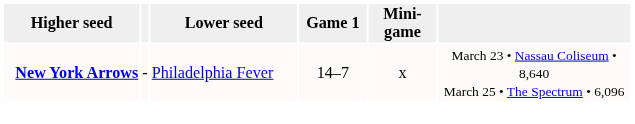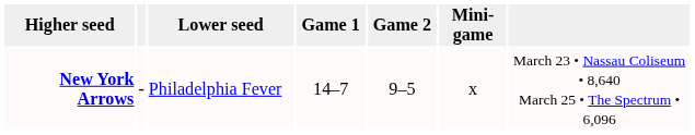+ column: Game 2 | 9–5
